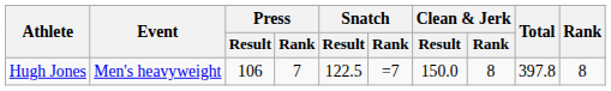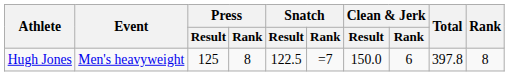Hugh Jones | Press / Result: 106 -> 125
Hugh Jones | Press / Rank: 7 -> 8
Hugh Jones | Clean & Jerk / Rank: 8 -> 6
